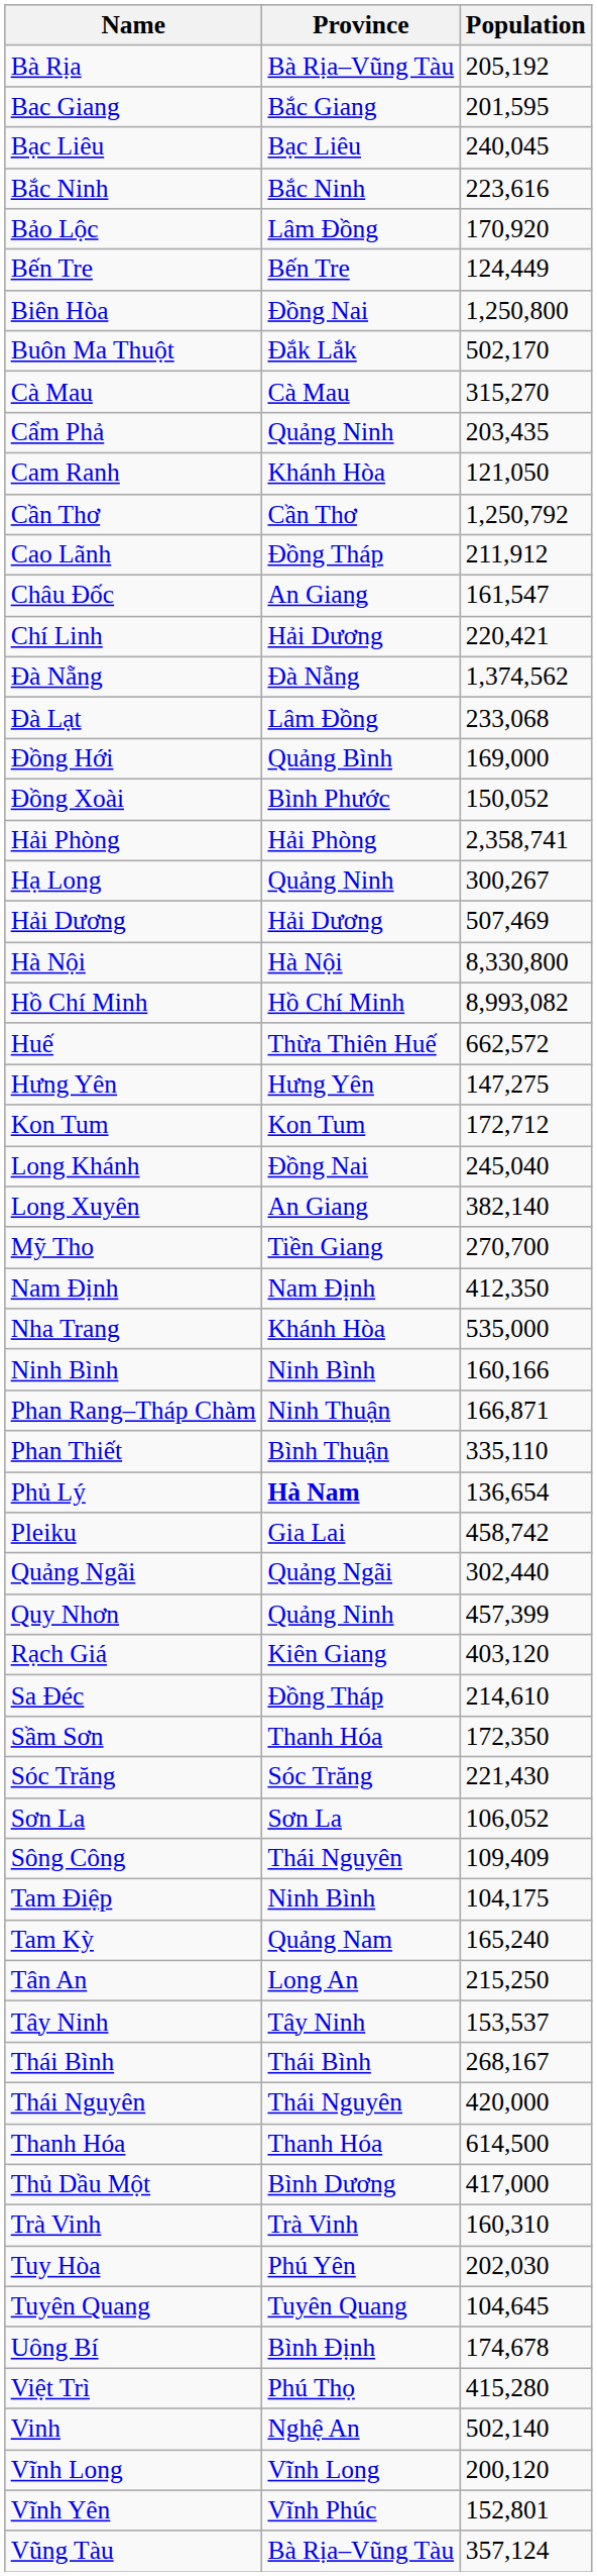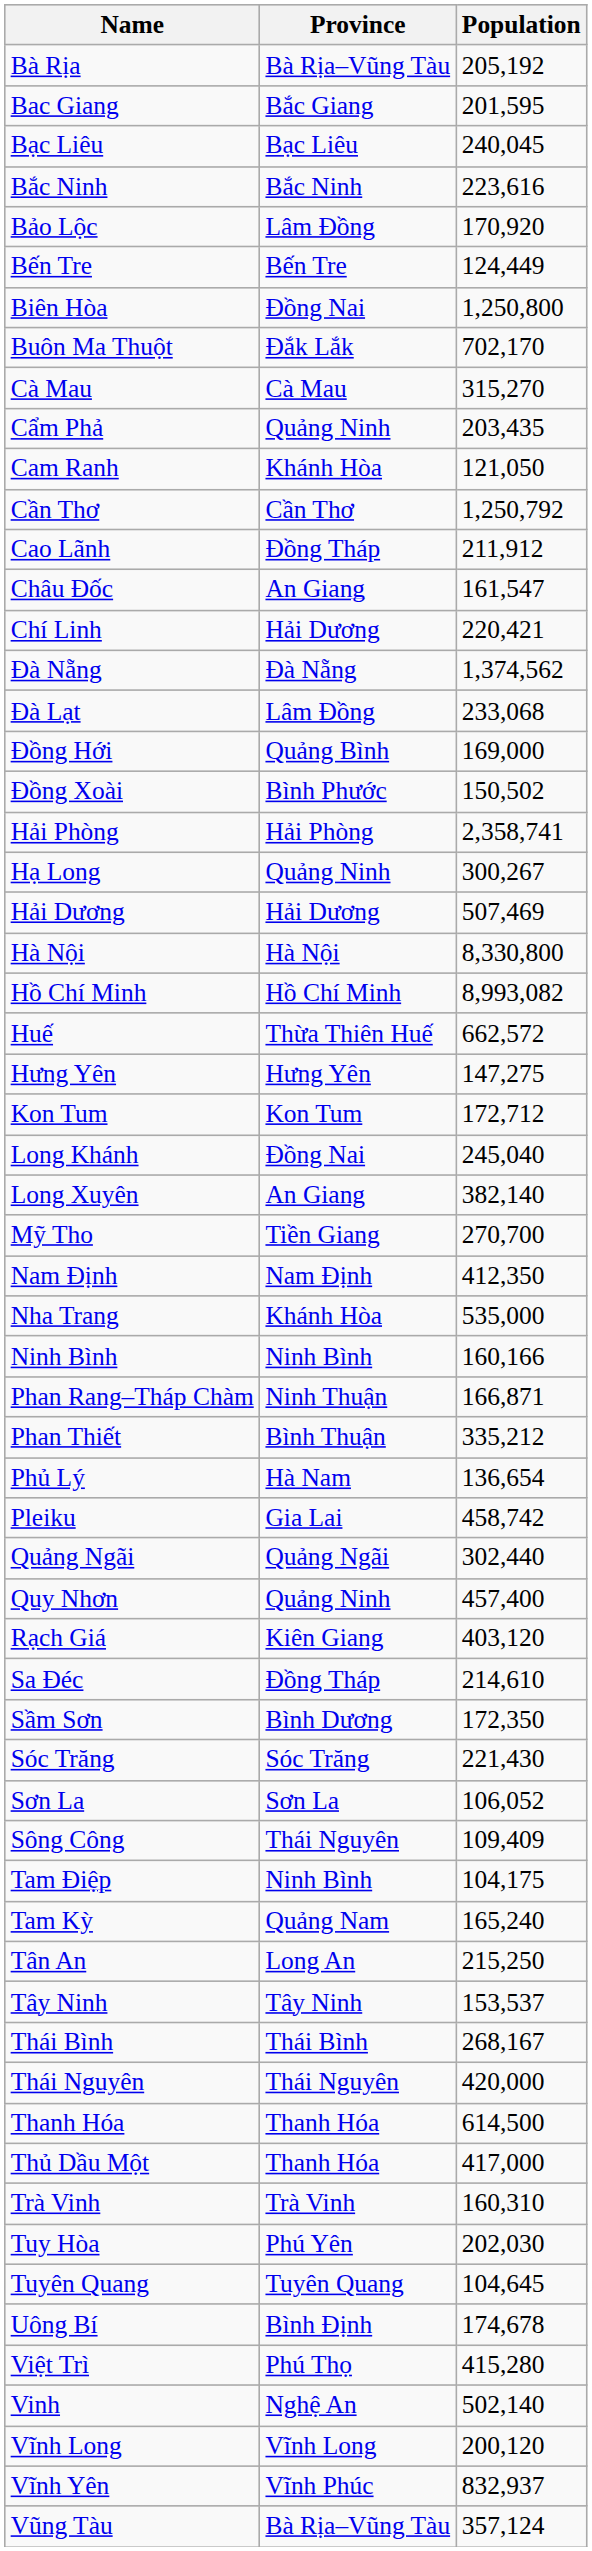Buôn Ma Thuột | Population: 502,170 -> 702,170
Đồng Xoài | Population: 150,052 -> 150,502
Phan Thiết | Population: 335,110 -> 335,212
Phủ Lý | Province: bold -> normal
Quy Nhơn | Population: 457,399 -> 457,400
Sầm Sơn | Province: Thanh Hóa -> Bình Dương
Thủ Dầu Một | Province: Bình Dương -> Thanh Hóa
Vĩnh Yên | Population: 152,801 -> 832,937
